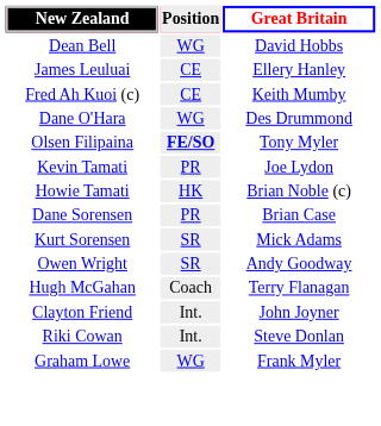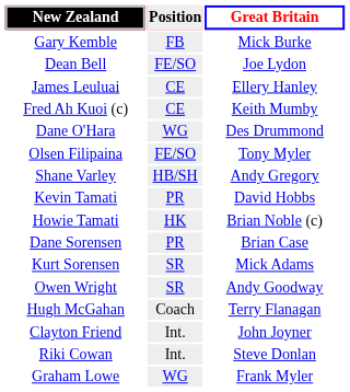+ row: Gary Kemble | FB | Mick Burke
Dean Bell | Position: WG -> FE/SO
Dean Bell | Great Britain: David Hobbs -> Joe Lydon
Olsen Filipaina | Position: bold -> normal
+ row: Shane Varley | HB/SH | Andy Gregory
Kevin Tamati | Great Britain: Joe Lydon -> David Hobbs
